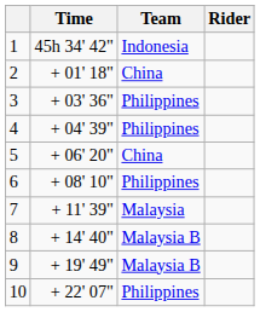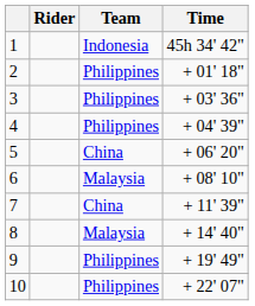columns swapped: Rider <-> Time
2 | Team: China -> Philippines
6 | Team: Philippines -> Malaysia
7 | Team: Malaysia -> China
8 | Team: Malaysia B -> Malaysia
9 | Team: Malaysia B -> Philippines
